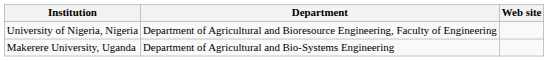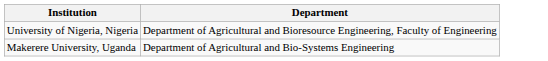- column: Web site
